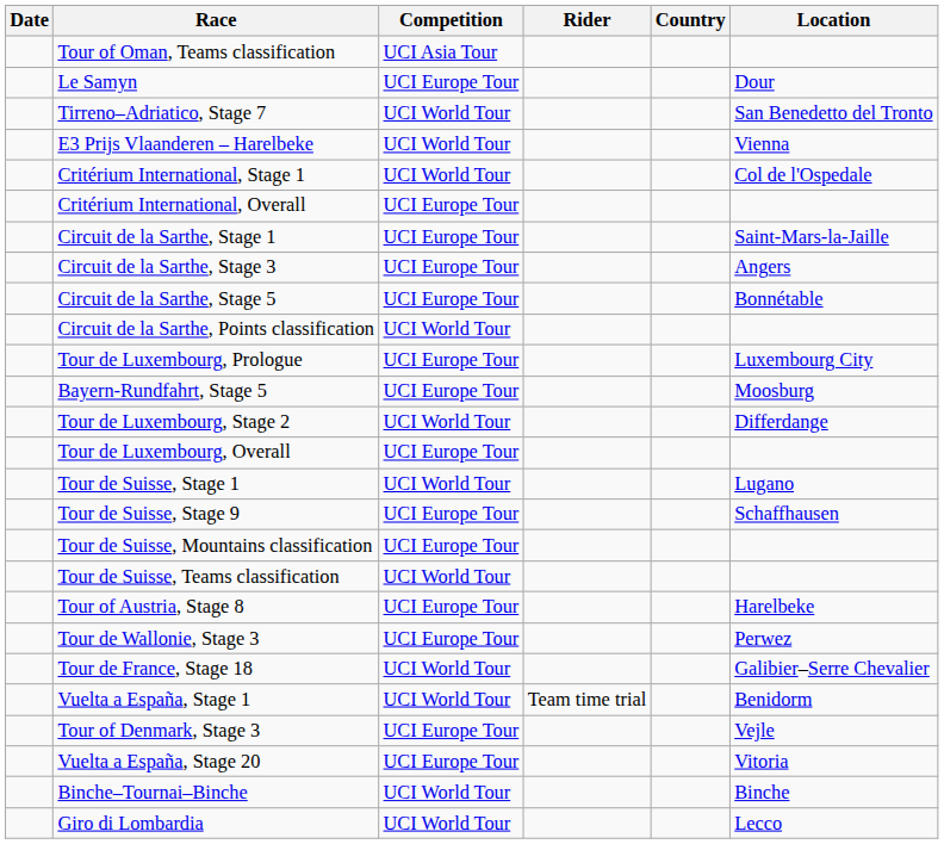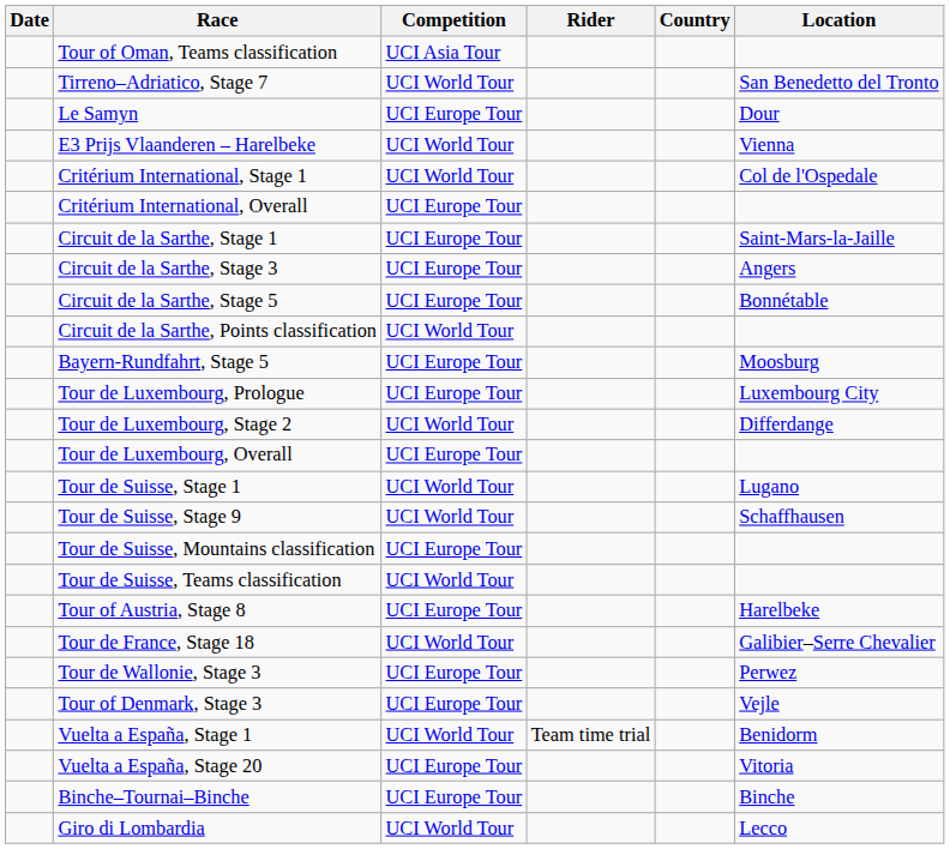rows swapped: Le Samyn <-> Tirreno–Adriatico, Stage 7
rows swapped: Bayern-Rundfahrt, Stage 5 <-> Tour de Luxembourg, Prologue
Tour de Suisse, Stage 9 | Competition: UCI Europe Tour -> UCI World Tour
rows swapped: Tour de France, Stage 18 <-> Tour de Wallonie, Stage 3
rows swapped: Tour of Denmark, Stage 3 <-> Vuelta a España, Stage 1
Binche–Tournai–Binche | Competition: UCI World Tour -> UCI Europe Tour
